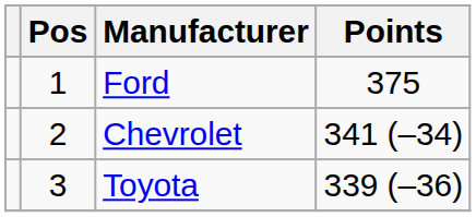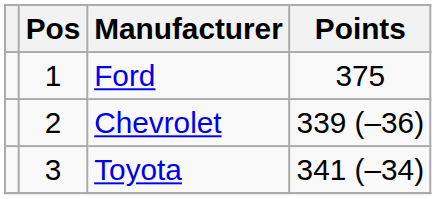Chevrolet | Points: 341 (–34) -> 339 (–36)
Toyota | Points: 339 (–36) -> 341 (–34)
